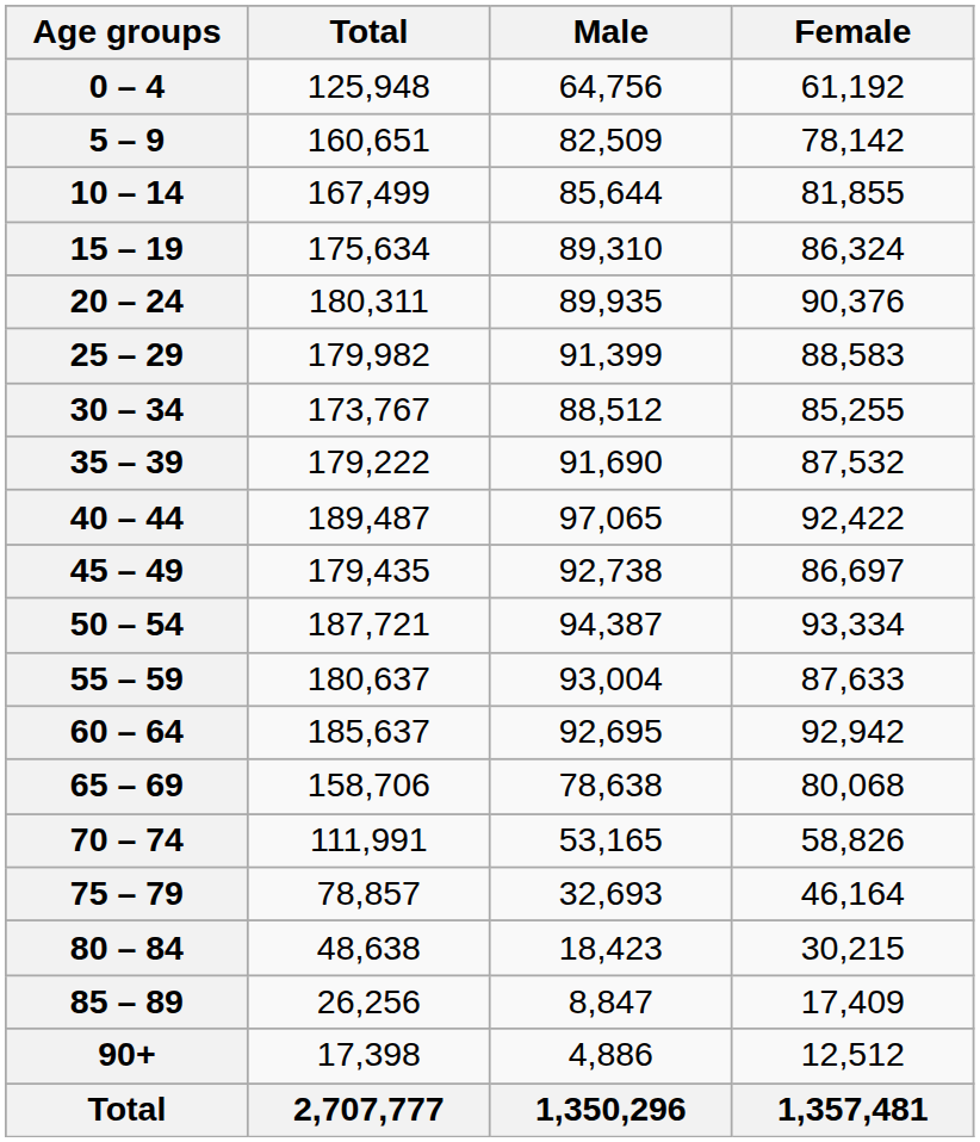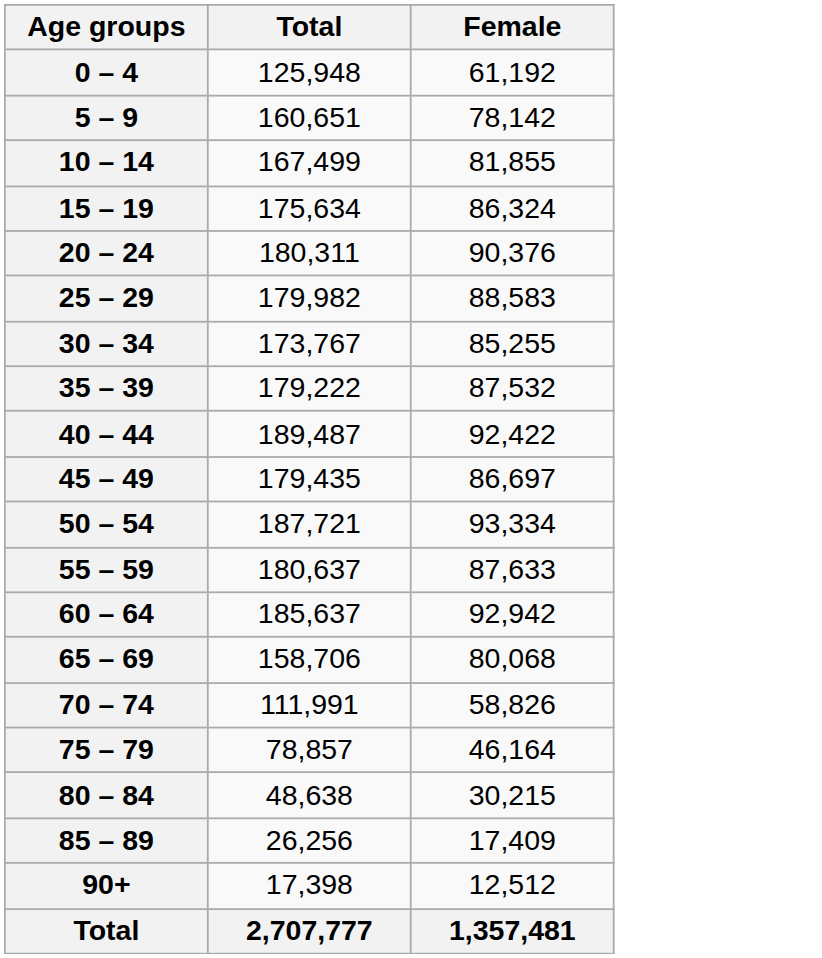- column: Male | 64,756 | 82,509 | 85,644 | 89,310 | 89,935 | 91,399 | 88,512 | 91,690 | 97,065 | 92,738 | 94,387 | 93,004 | 92,695 | 78,638 | 53,165 | 32,693 | 18,423 | 8,847 | 4,886 | 1,350,296
